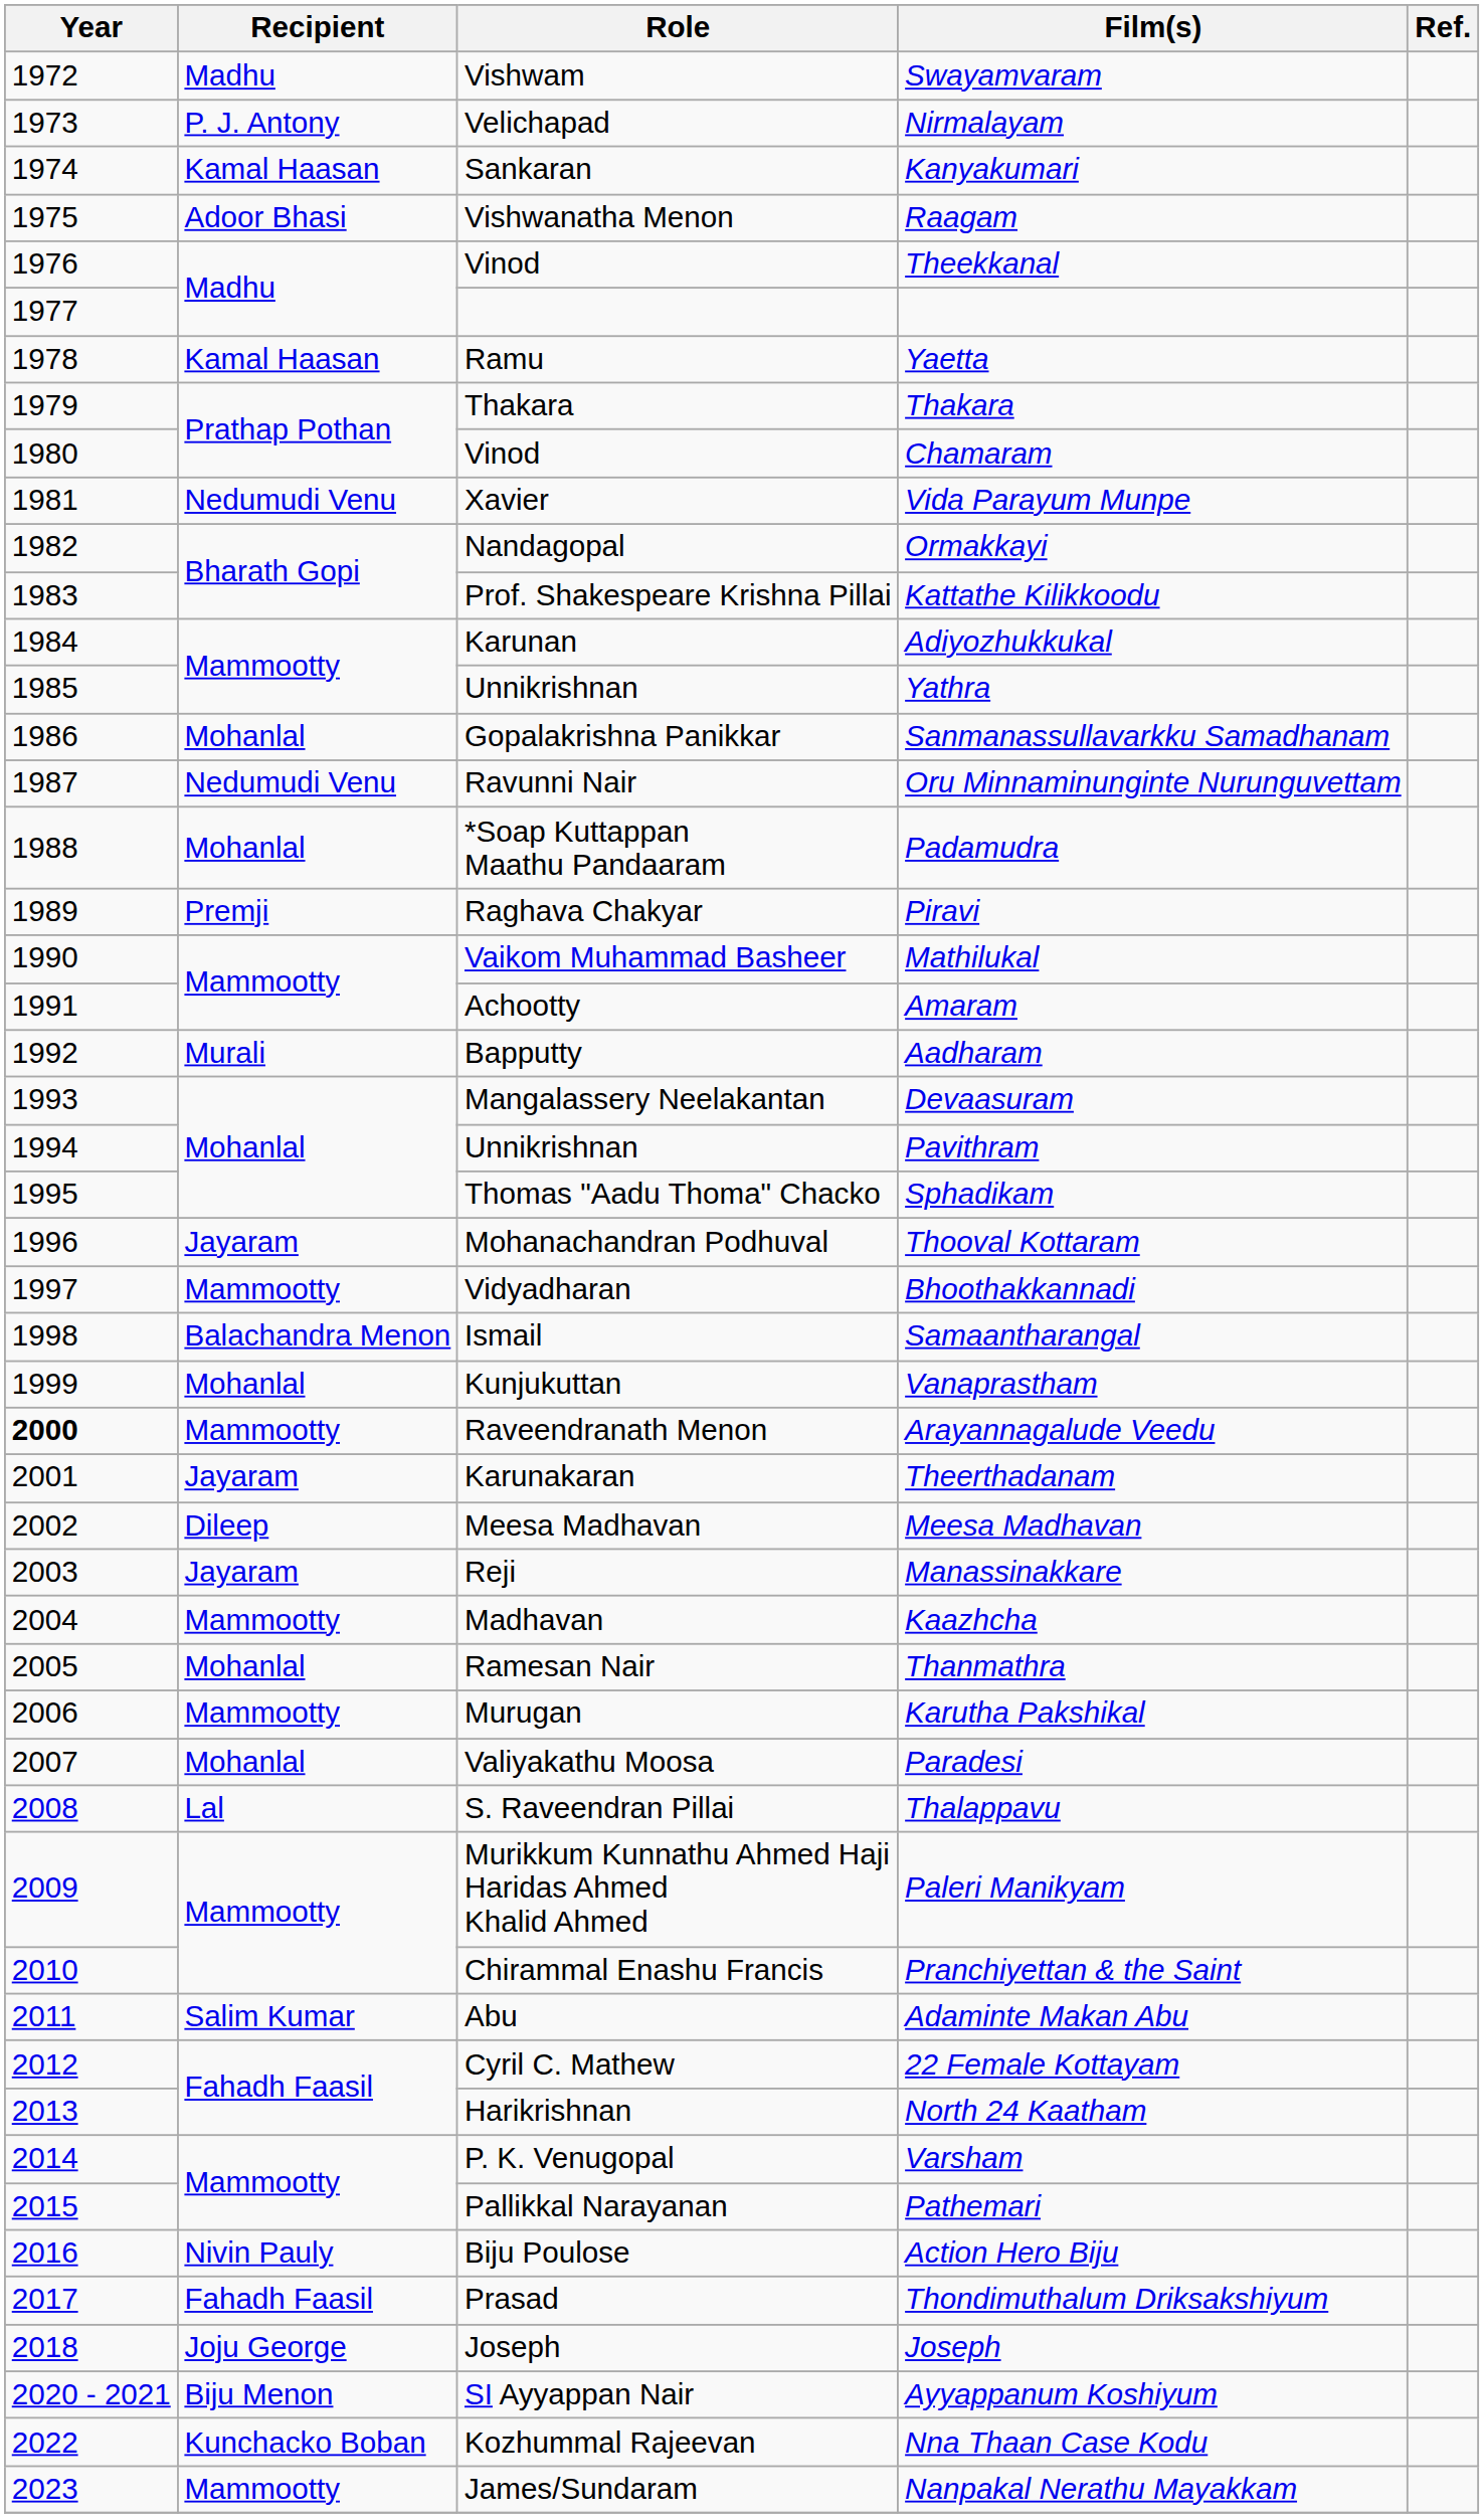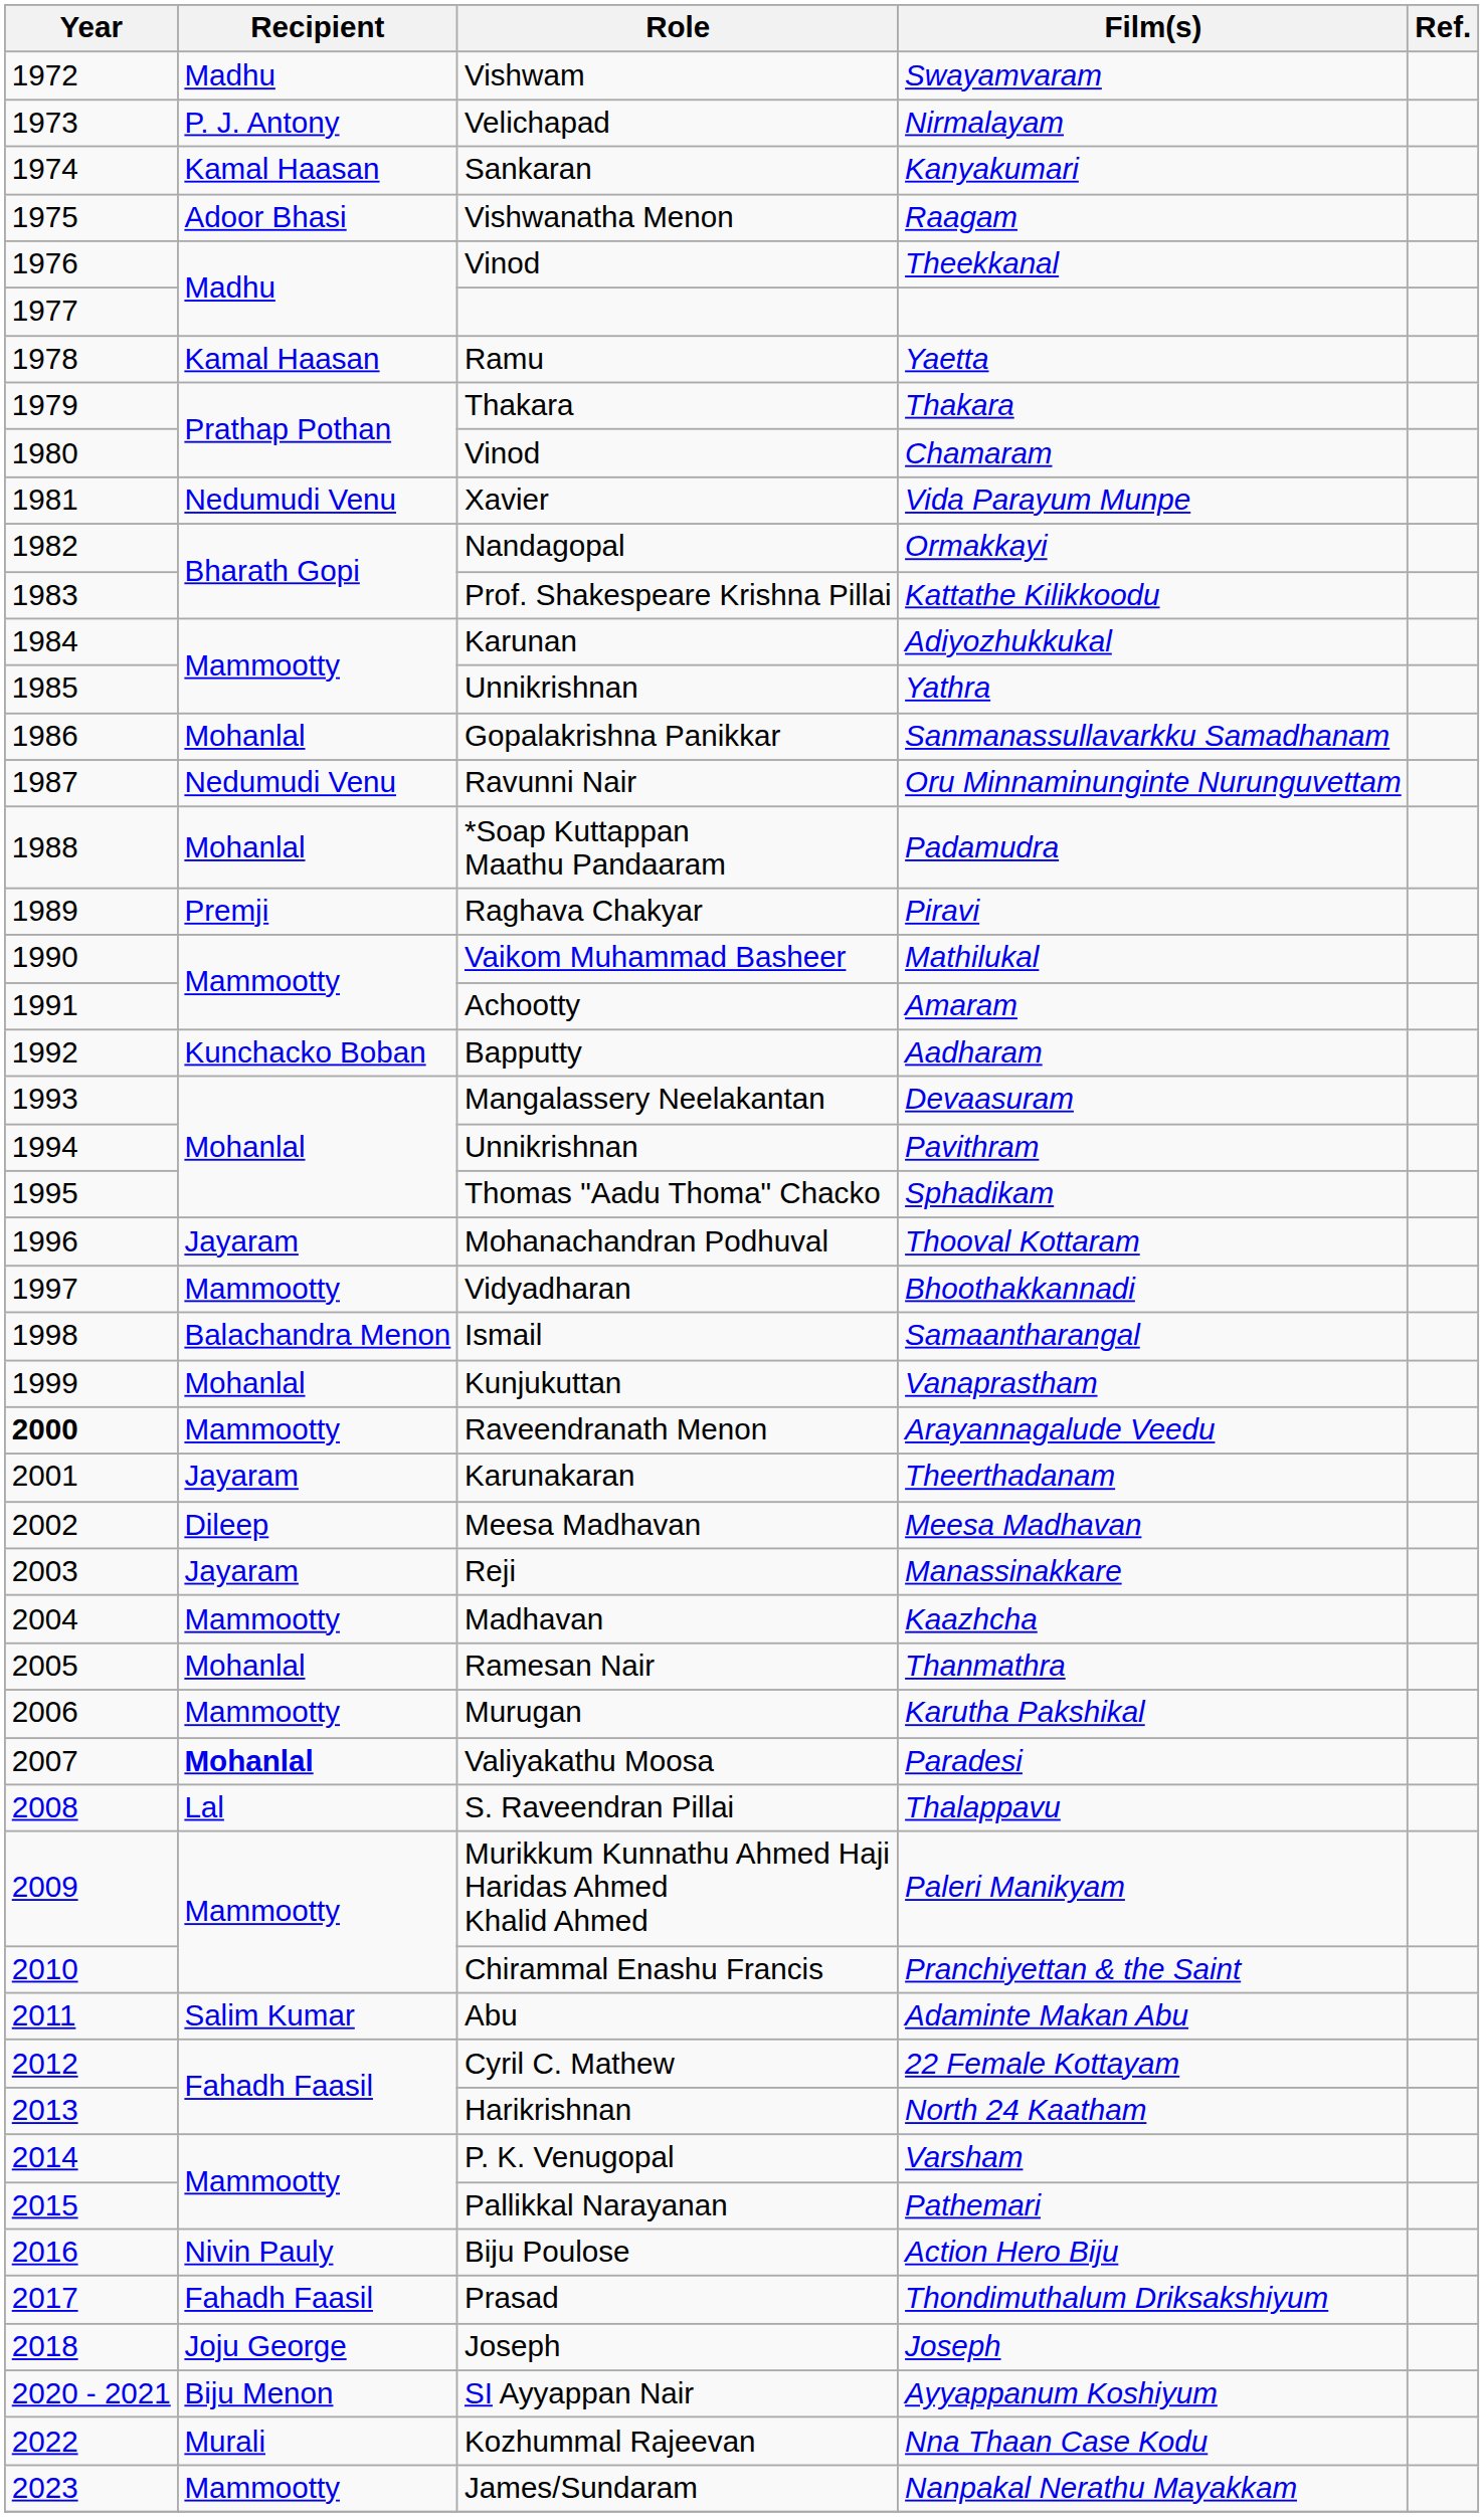Aadharam | Recipient: Murali -> Kunchacko Boban
Paradesi | Recipient: normal -> bold
Nna Thaan Case Kodu | Recipient: Kunchacko Boban -> Murali
